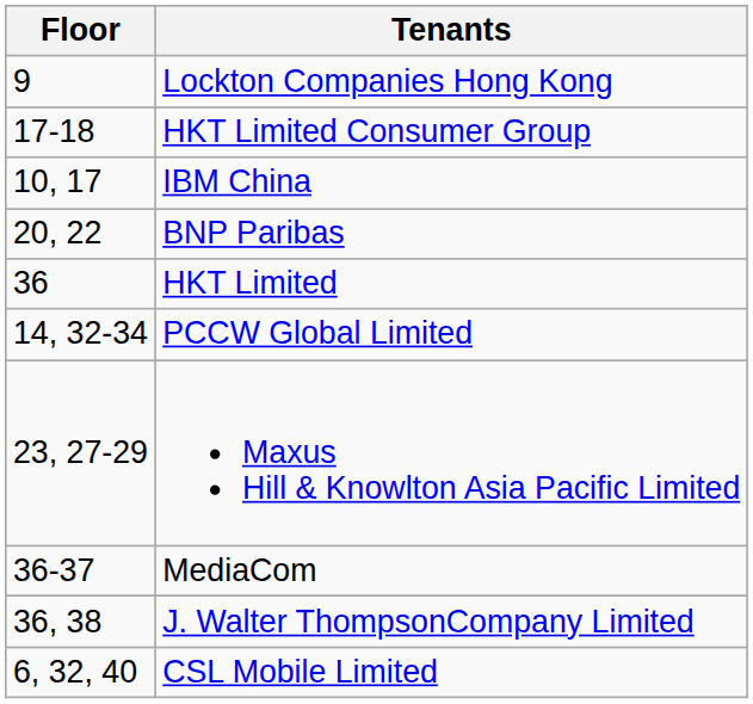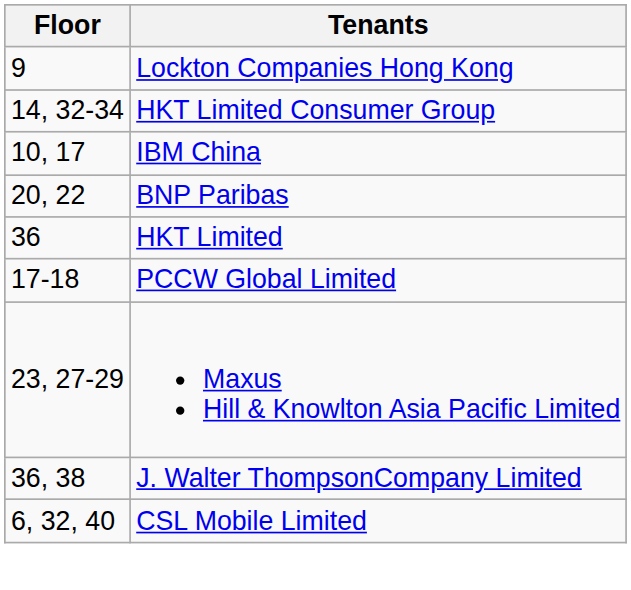HKT Limited Consumer Group | Floor: 17-18 -> 14, 32-34
PCCW Global Limited | Floor: 14, 32-34 -> 17-18
- row: 36-37 | MediaCom
